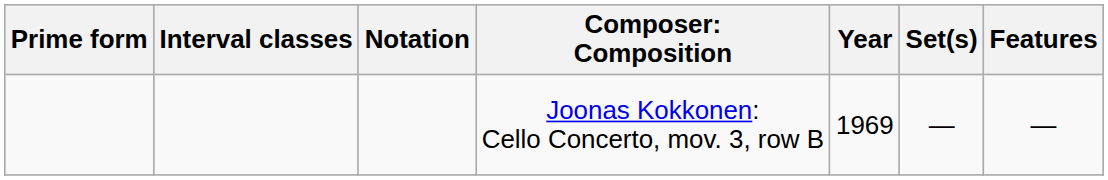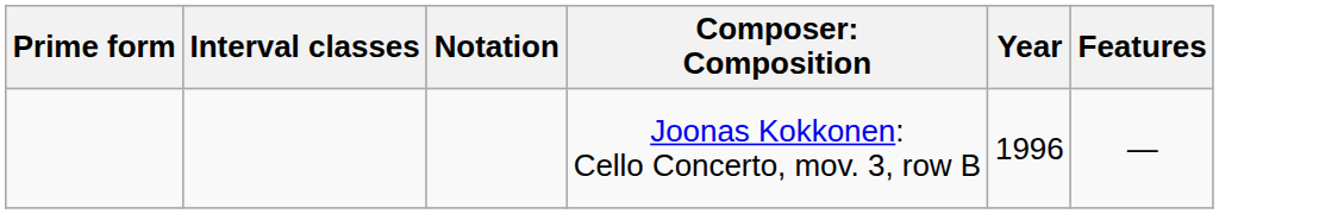- column: Set(s) | —
Joonas Kokkonen: Cello Concerto, mov. 3, row B | Year: 1969 -> 1996
